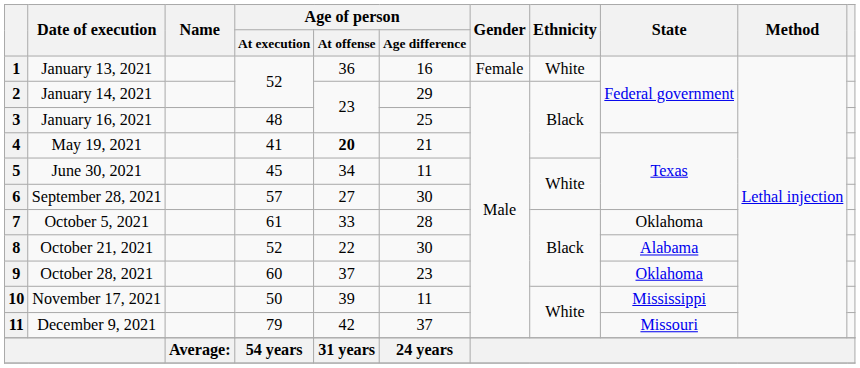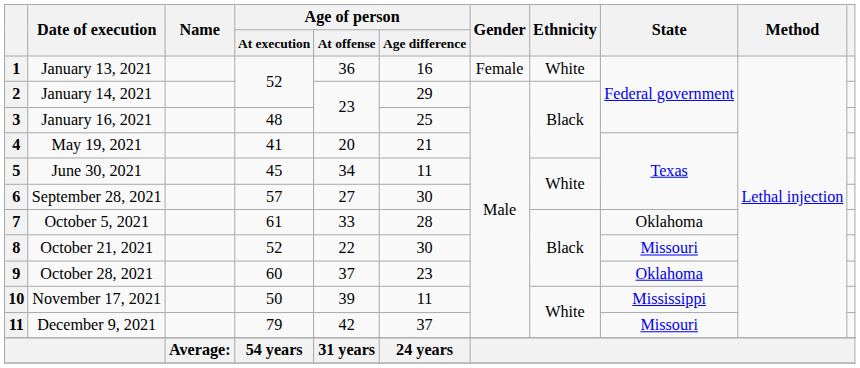May 19, 2021 | Age of person / At offense: bold -> normal
October 21, 2021 | State: Alabama -> Missouri
